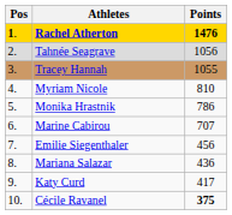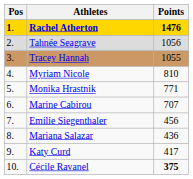Monika Hrastnik | Points: 786 -> 771
